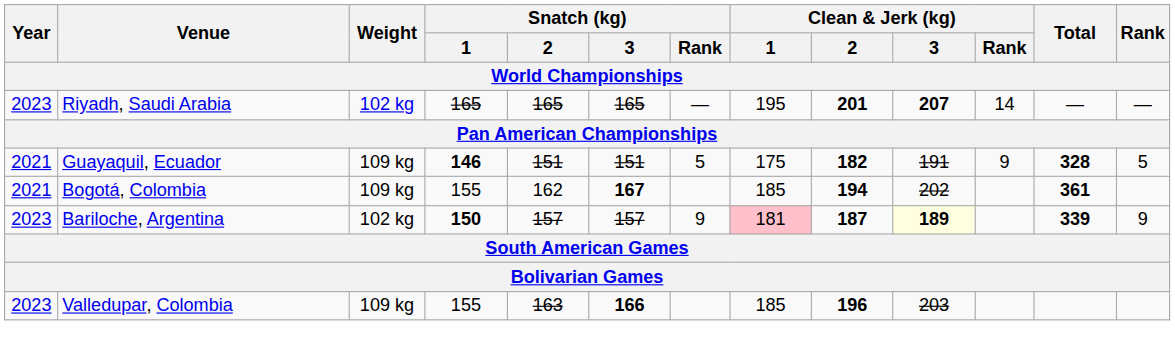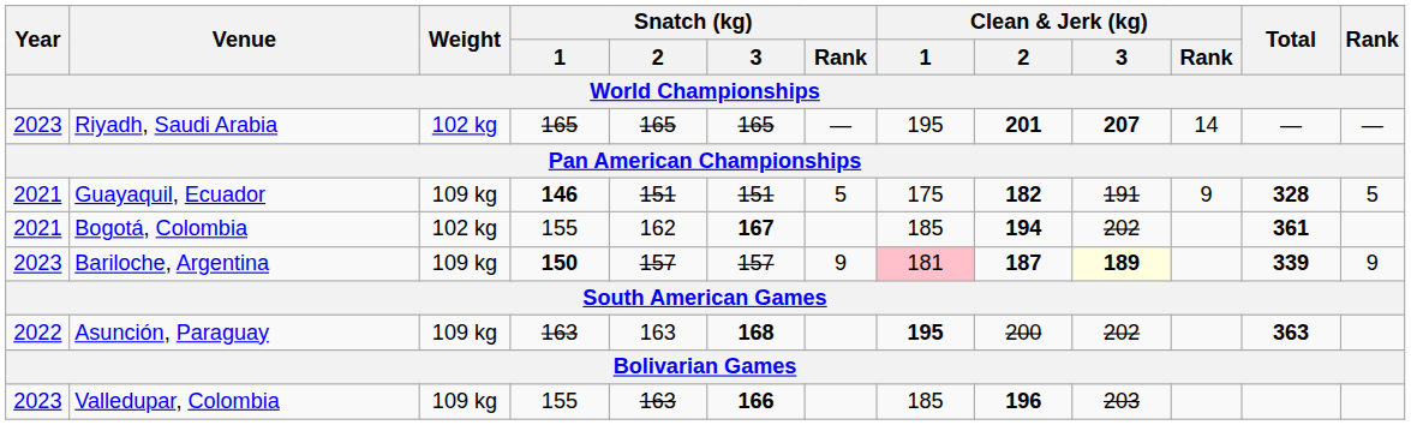Bogotá, Colombia | Weight: 109 kg -> 102 kg
Bariloche, Argentina | Weight: 102 kg -> 109 kg
+ row: 2022 | Asunción, Paraguay | 109 kg | 163 | 163 | 168 | 195 | 200 | 202 | 363
